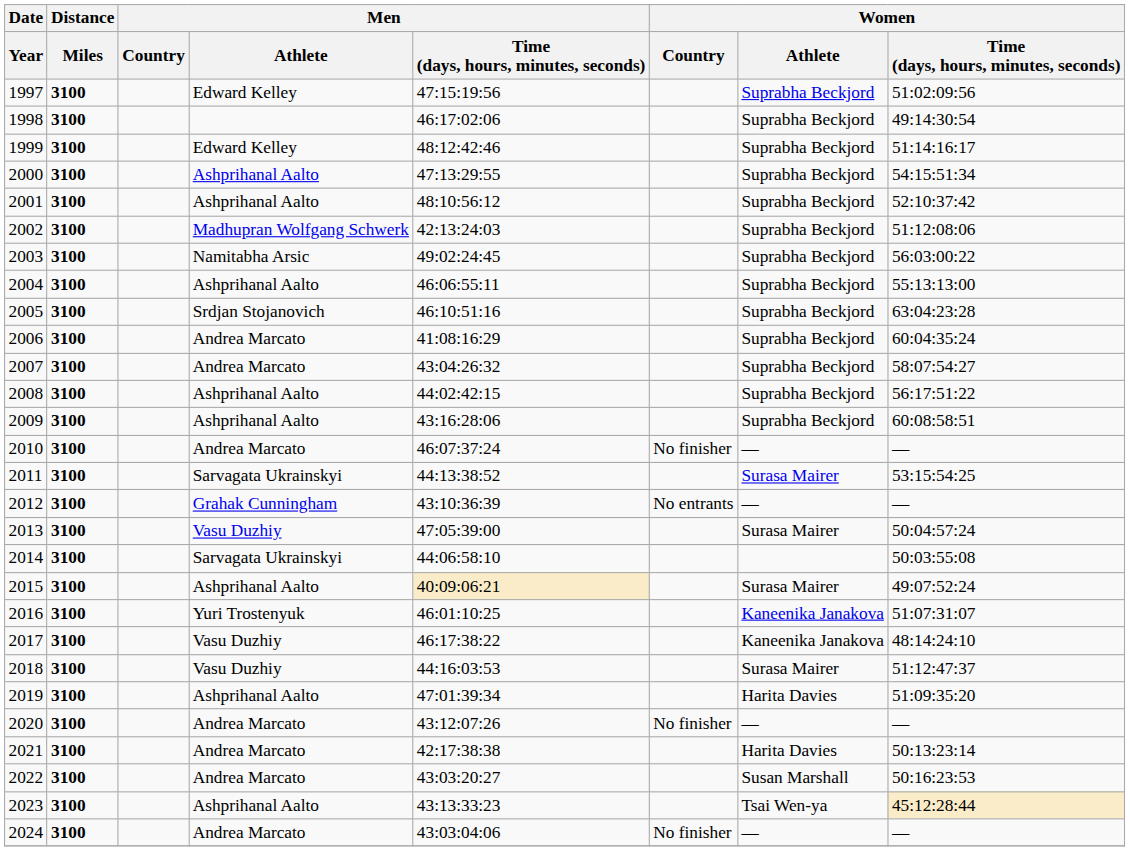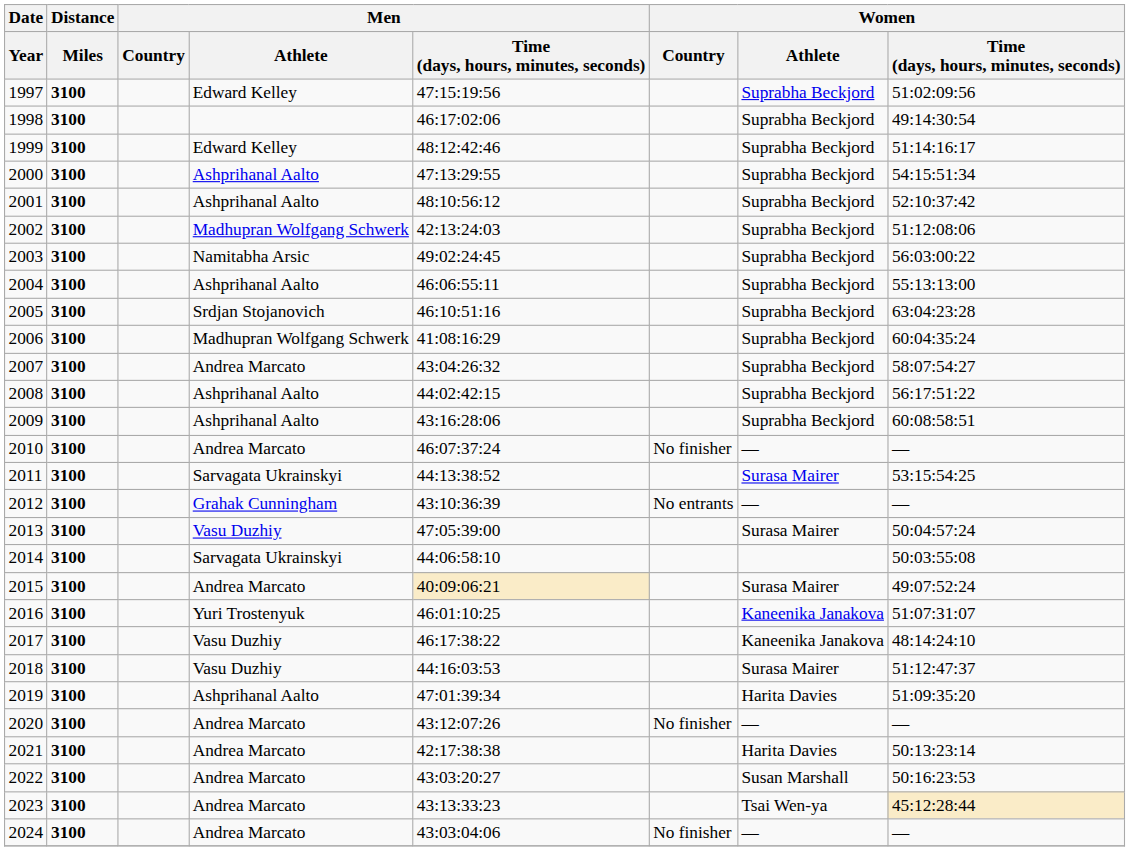2006 | Men / Athlete: Andrea Marcato -> Madhupran Wolfgang Schwerk
2015 | Men / Athlete: Ashprihanal Aalto -> Andrea Marcato
2023 | Men / Athlete: Ashprihanal Aalto -> Andrea Marcato
